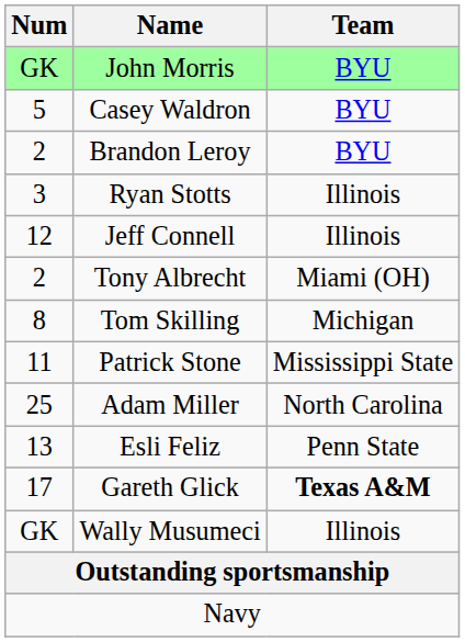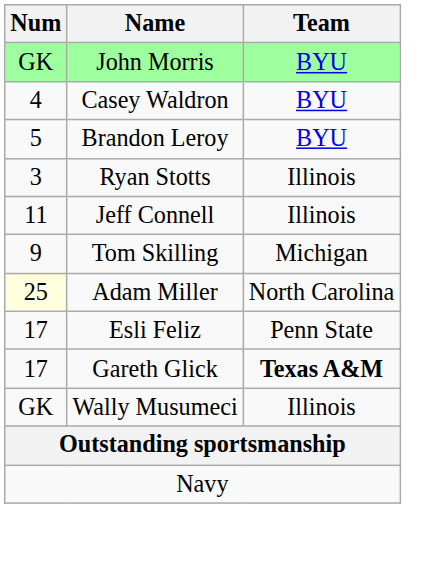Casey Waldron | Num: 5 -> 4
Brandon Leroy | Num: 2 -> 5
Jeff Connell | Num: 12 -> 11
- row: 2 | Tony Albrecht | Miami (OH)
Tom Skilling | Num: 8 -> 9
- row: 11 | Patrick Stone | Mississippi State
Adam Miller | Num: no background -> lightyellow background
Esli Feliz | Num: 13 -> 17
